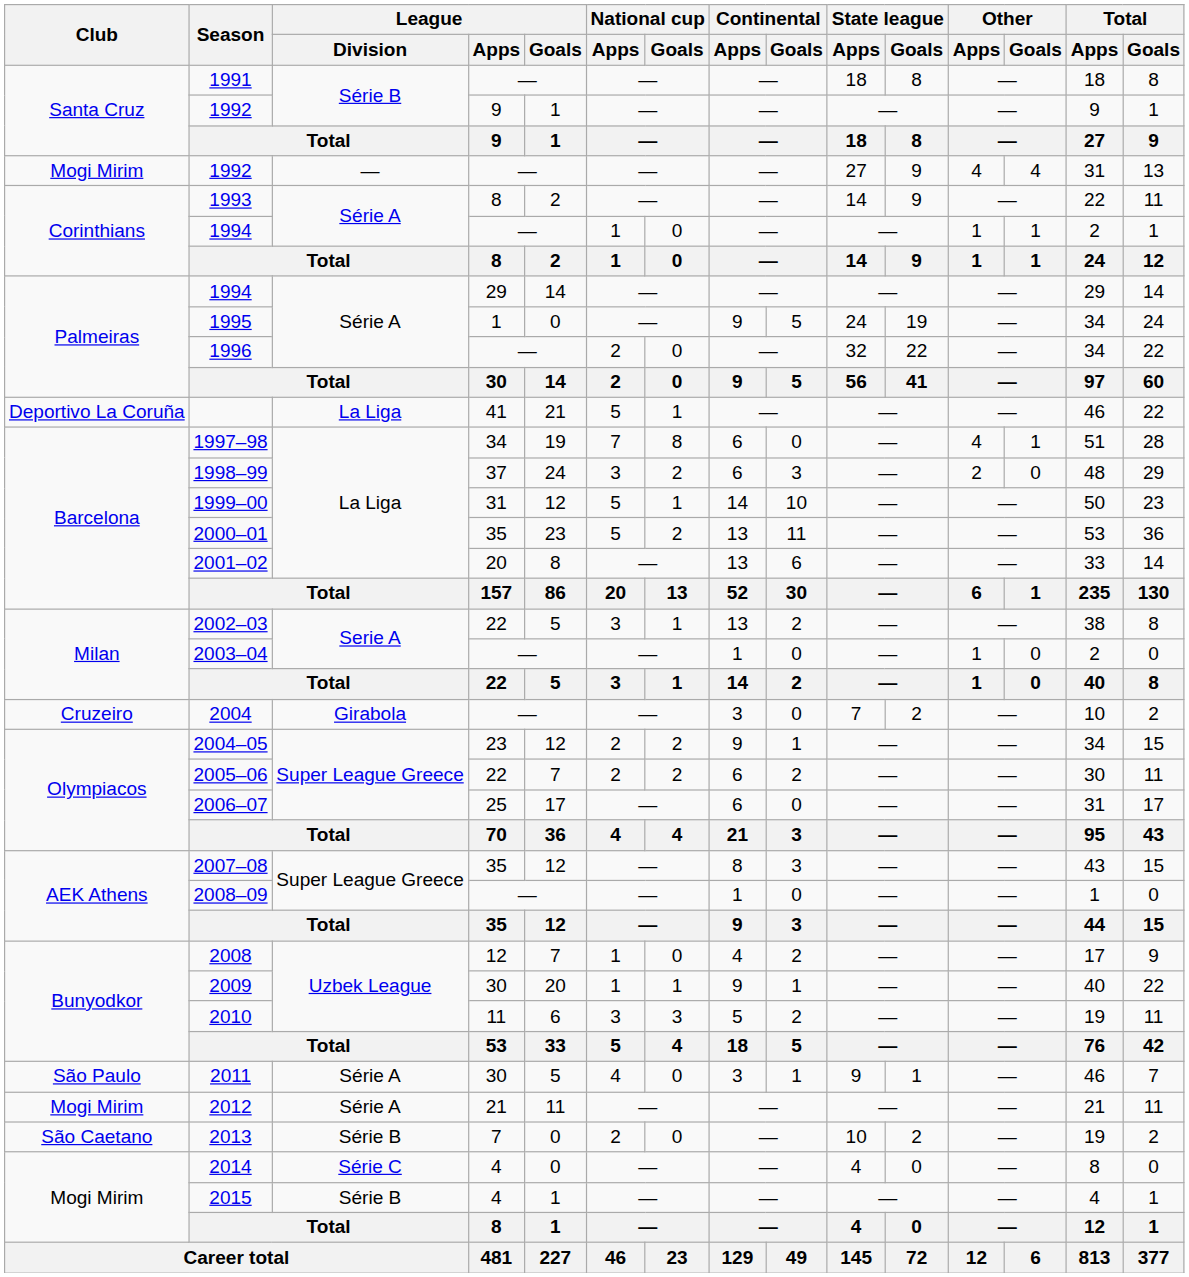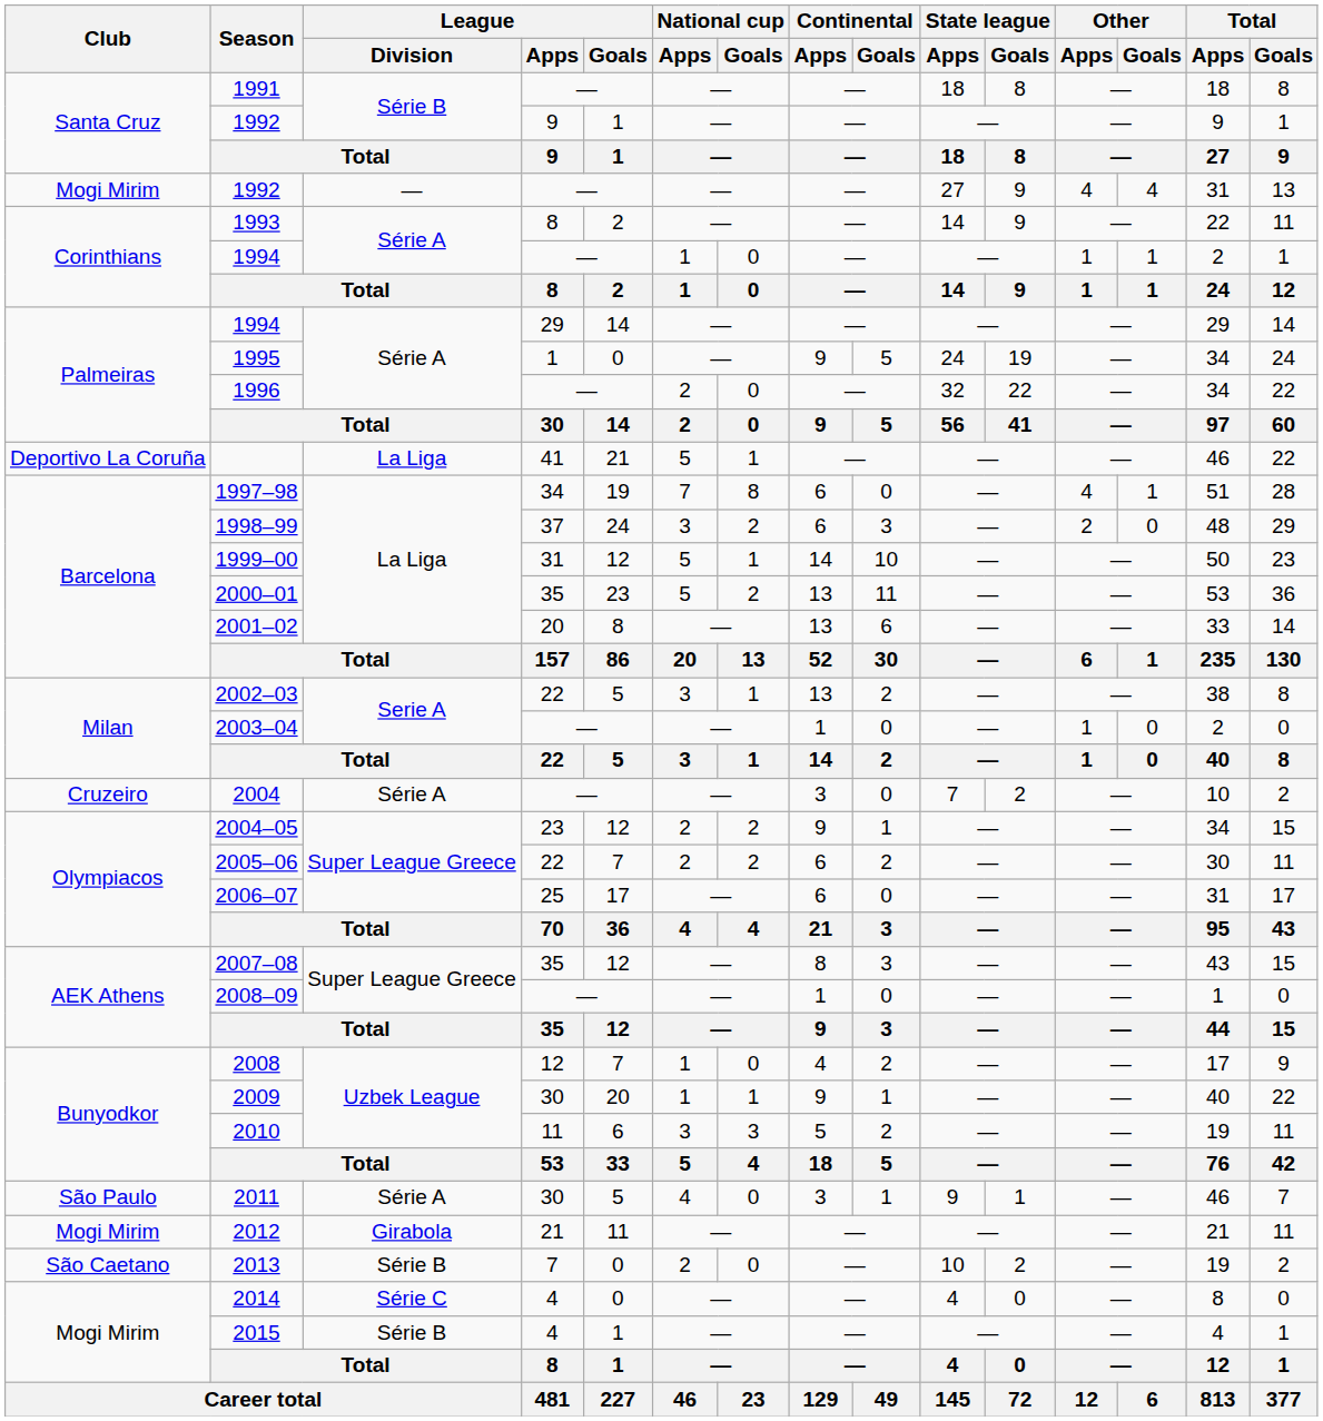2004 | League / Division: Girabola -> Série A
2012 | League / Division: Série A -> Girabola
